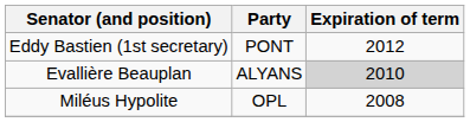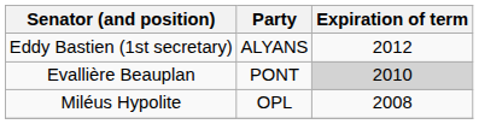Eddy Bastien (1st secretary) | Party: PONT -> ALYANS
Evallière Beauplan | Party: ALYANS -> PONT
